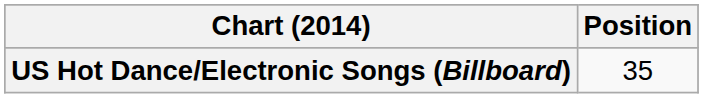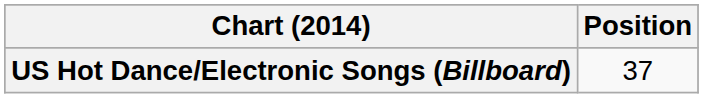US Hot Dance/Electronic Songs (Billboard) | Position: 35 -> 37
